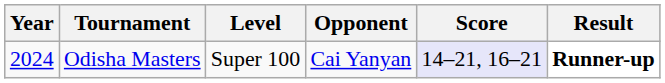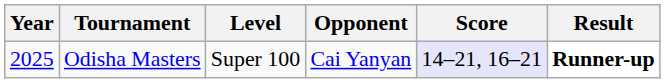Odisha Masters | Year: 2024 -> 2025
